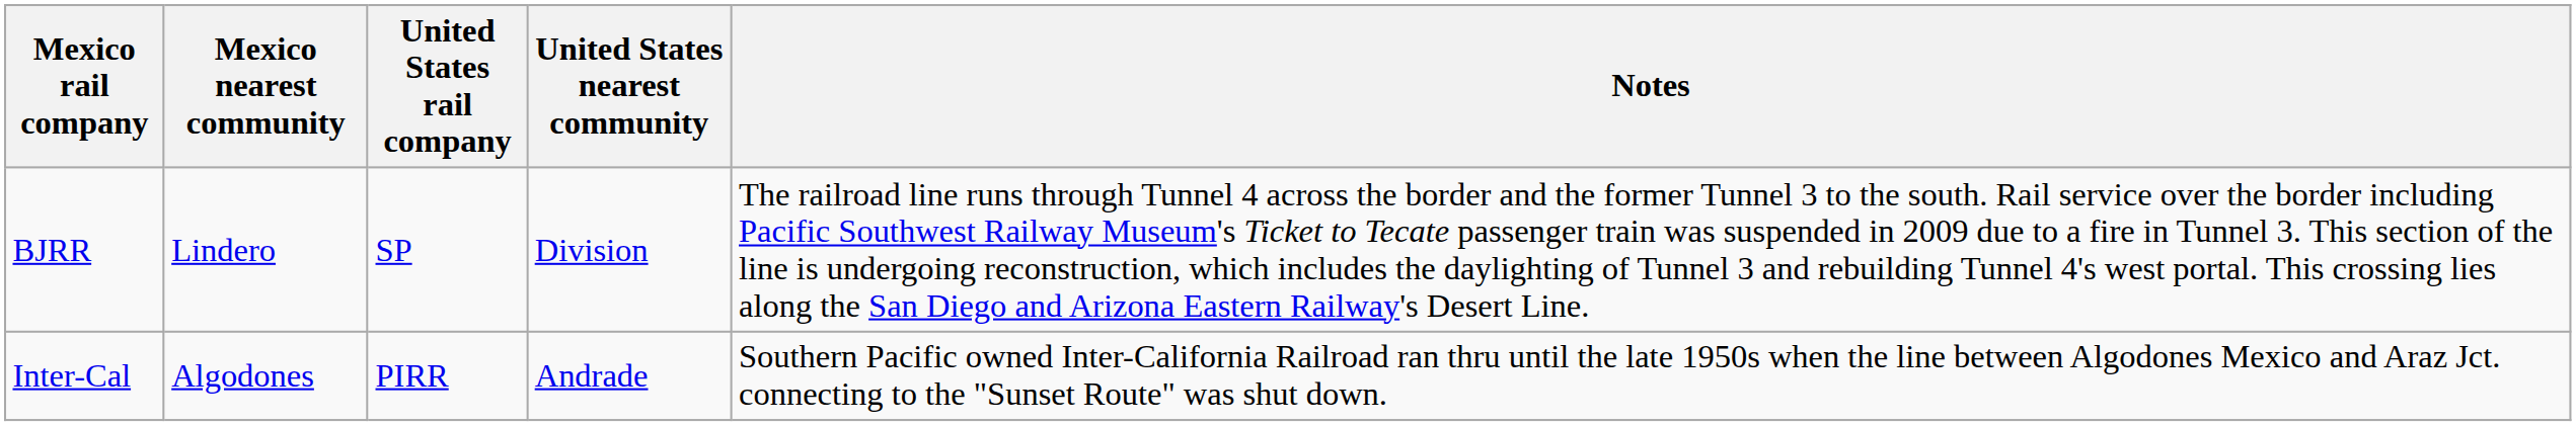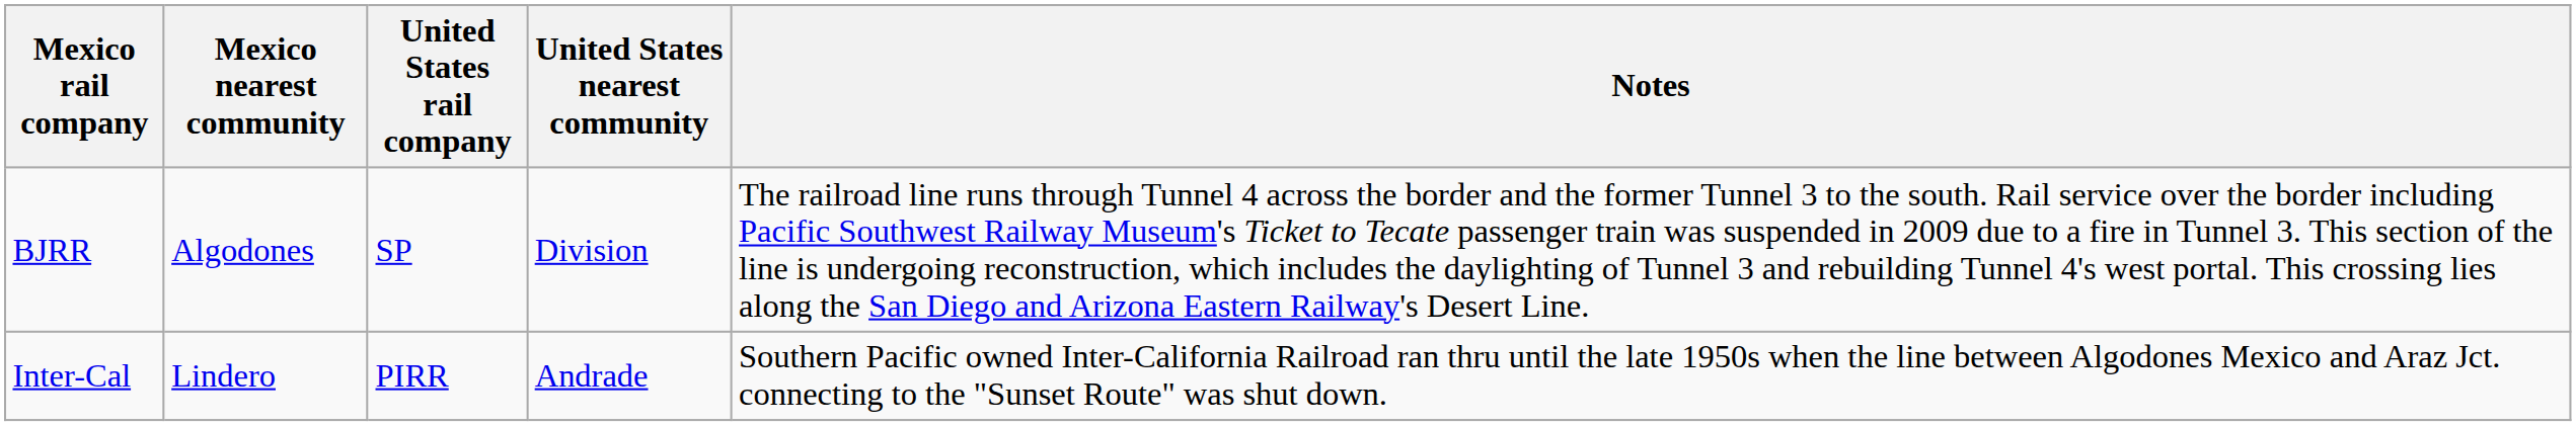BJRR | Mexico nearest community: Lindero -> Algodones
Inter-Cal | Mexico nearest community: Algodones -> Lindero
